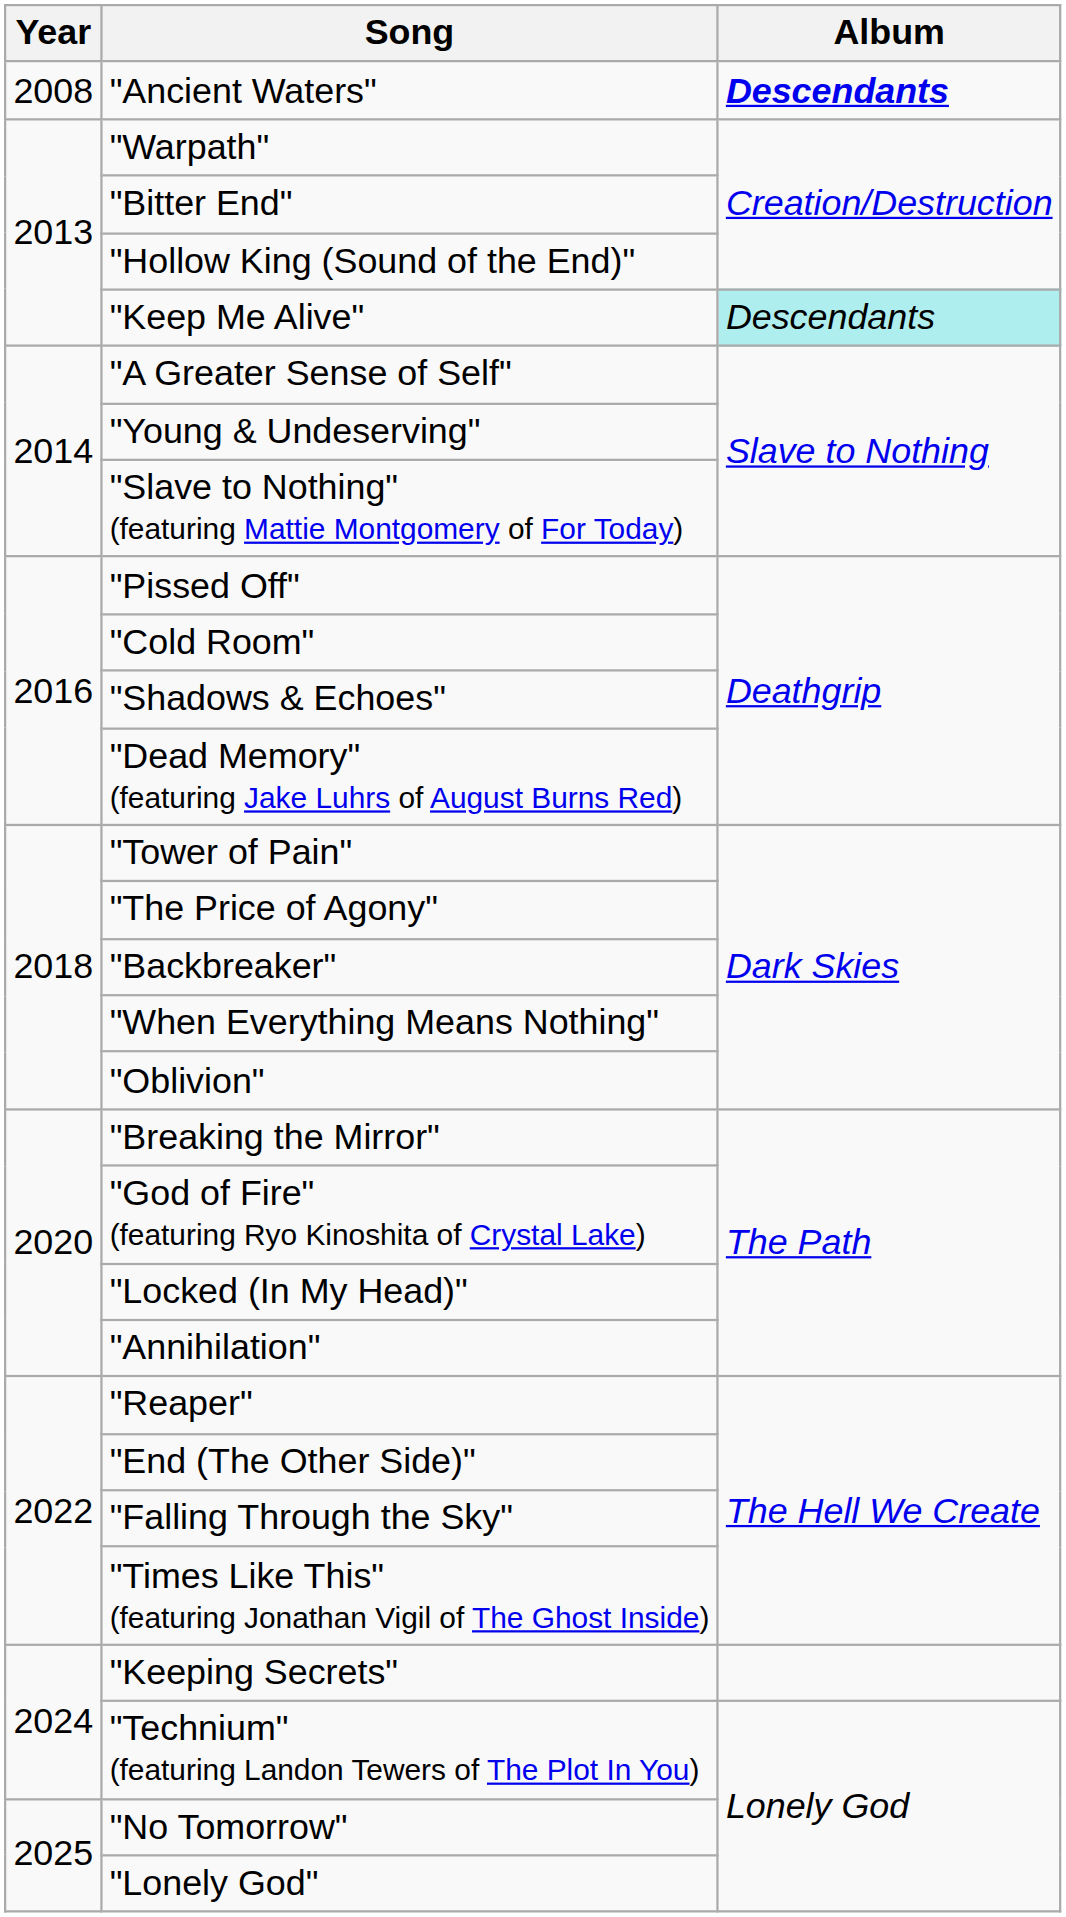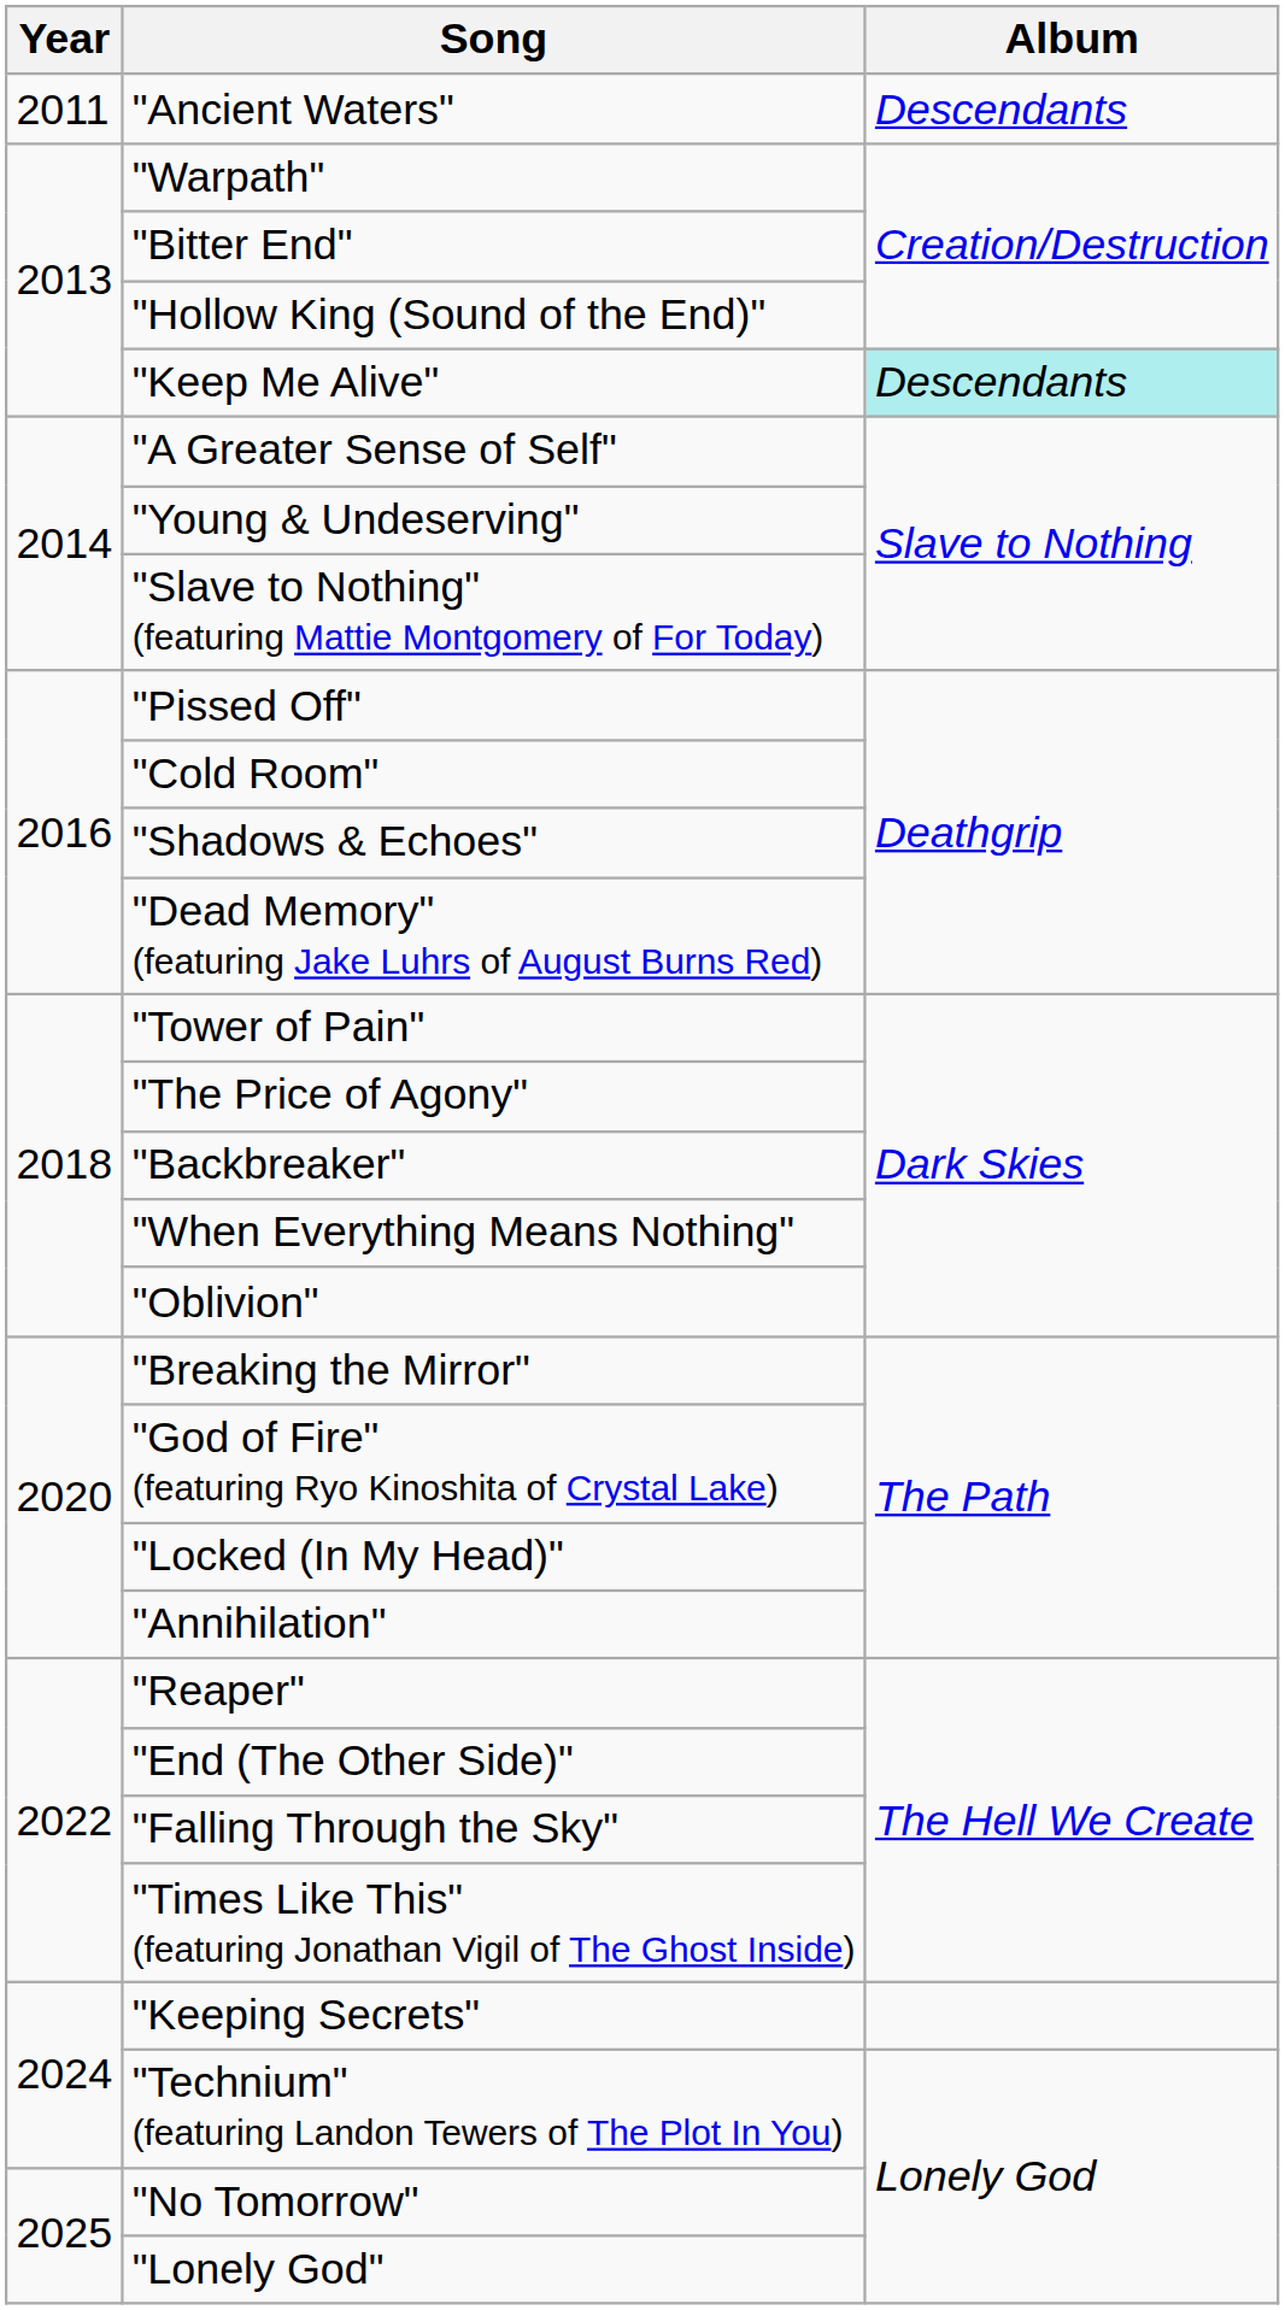"Ancient Waters" | Year: 2008 -> 2011
"Ancient Waters" | Album: bold -> normal
